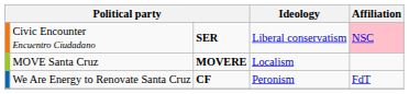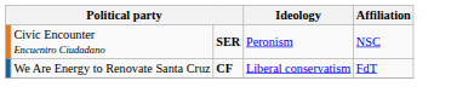Civic Encounter Encuentro Ciudadano | Ideology: Liberal conservatism -> Peronism
Civic Encounter Encuentro Ciudadano | Affiliation: pink background -> no background
- row: MOVE Santa Cruz | MOVERE | Localism
We Are Energy to Renovate Santa Cruz | Ideology: Peronism -> Liberal conservatism
